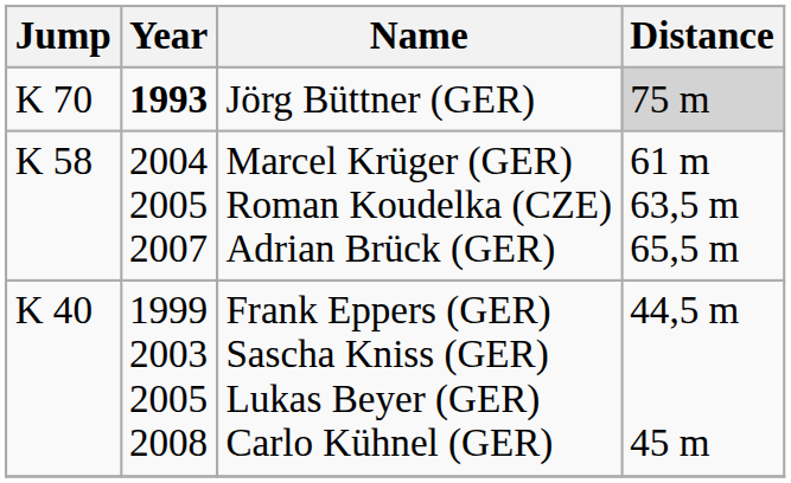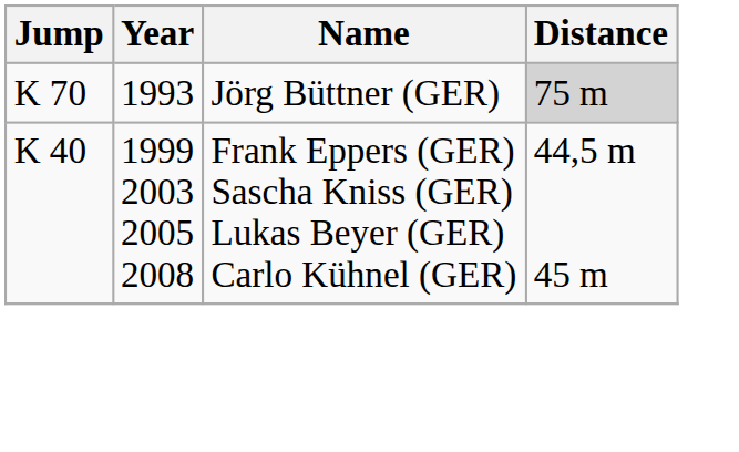Jörg Büttner (GER) | Year: bold -> normal
- row: K 58 | 2004 2005 2007 | Marcel Krüger (GER) Roman Koudelka (CZE) Adrian Brück (GER) | 61 m 63,5 m 65,5 m
